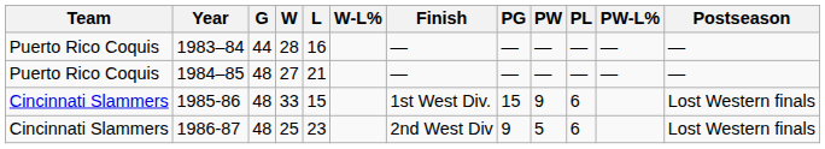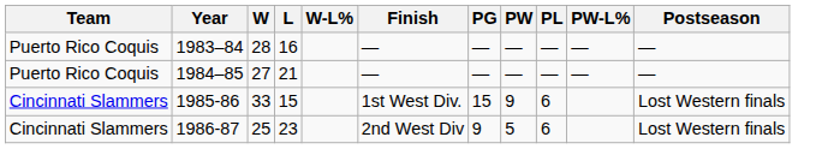- column: G | 44 | 48 | 48 | 48
